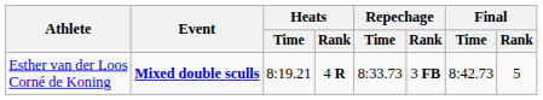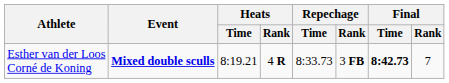Esther van der Loos Corné de Koning | Final / Time: normal -> bold
Esther van der Loos Corné de Koning | Final / Rank: 5 -> 7
